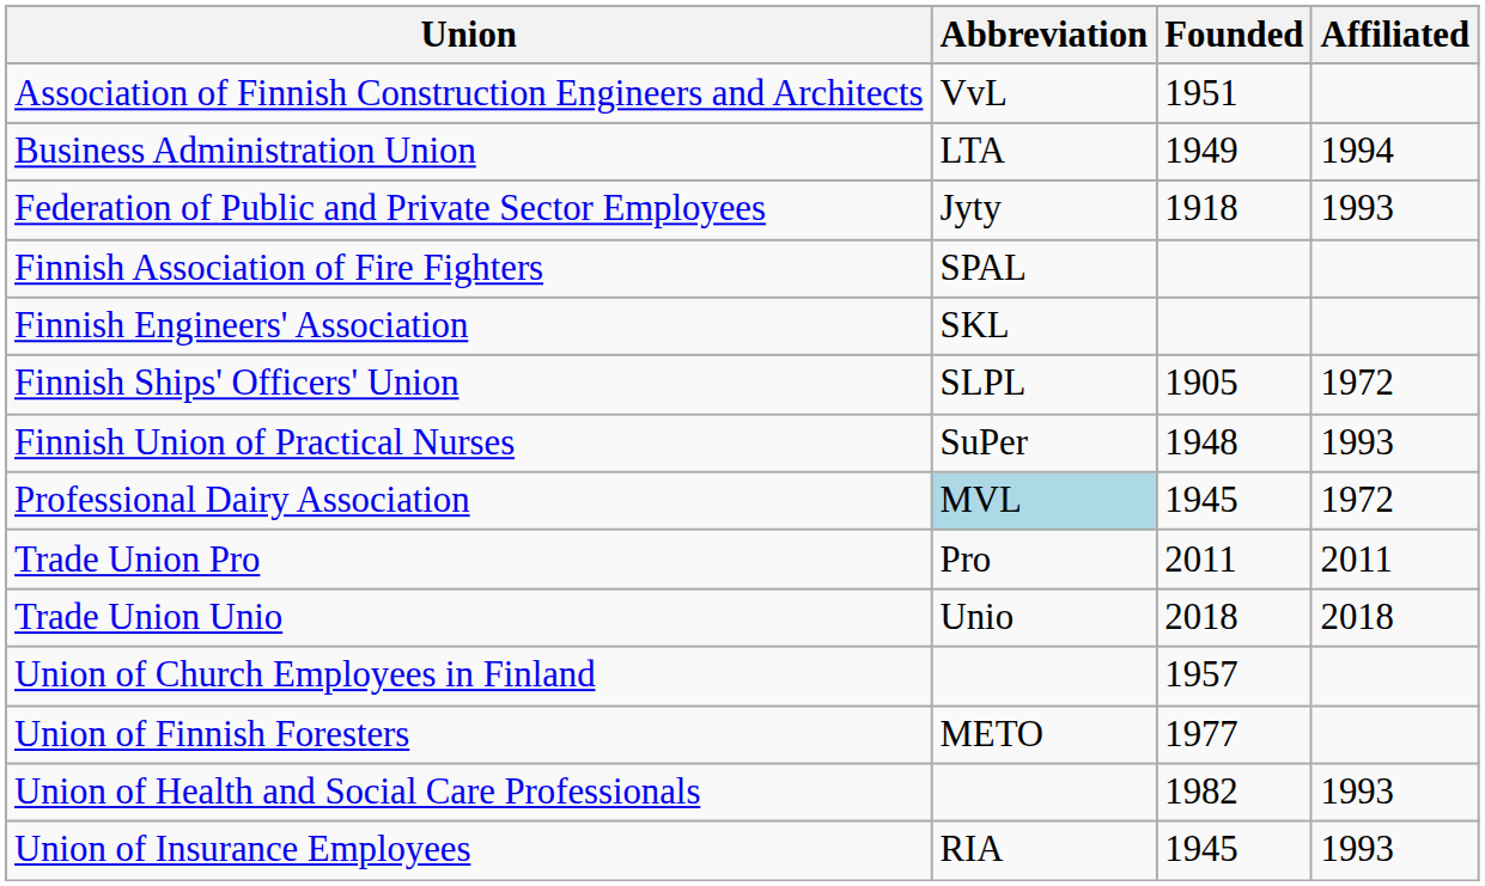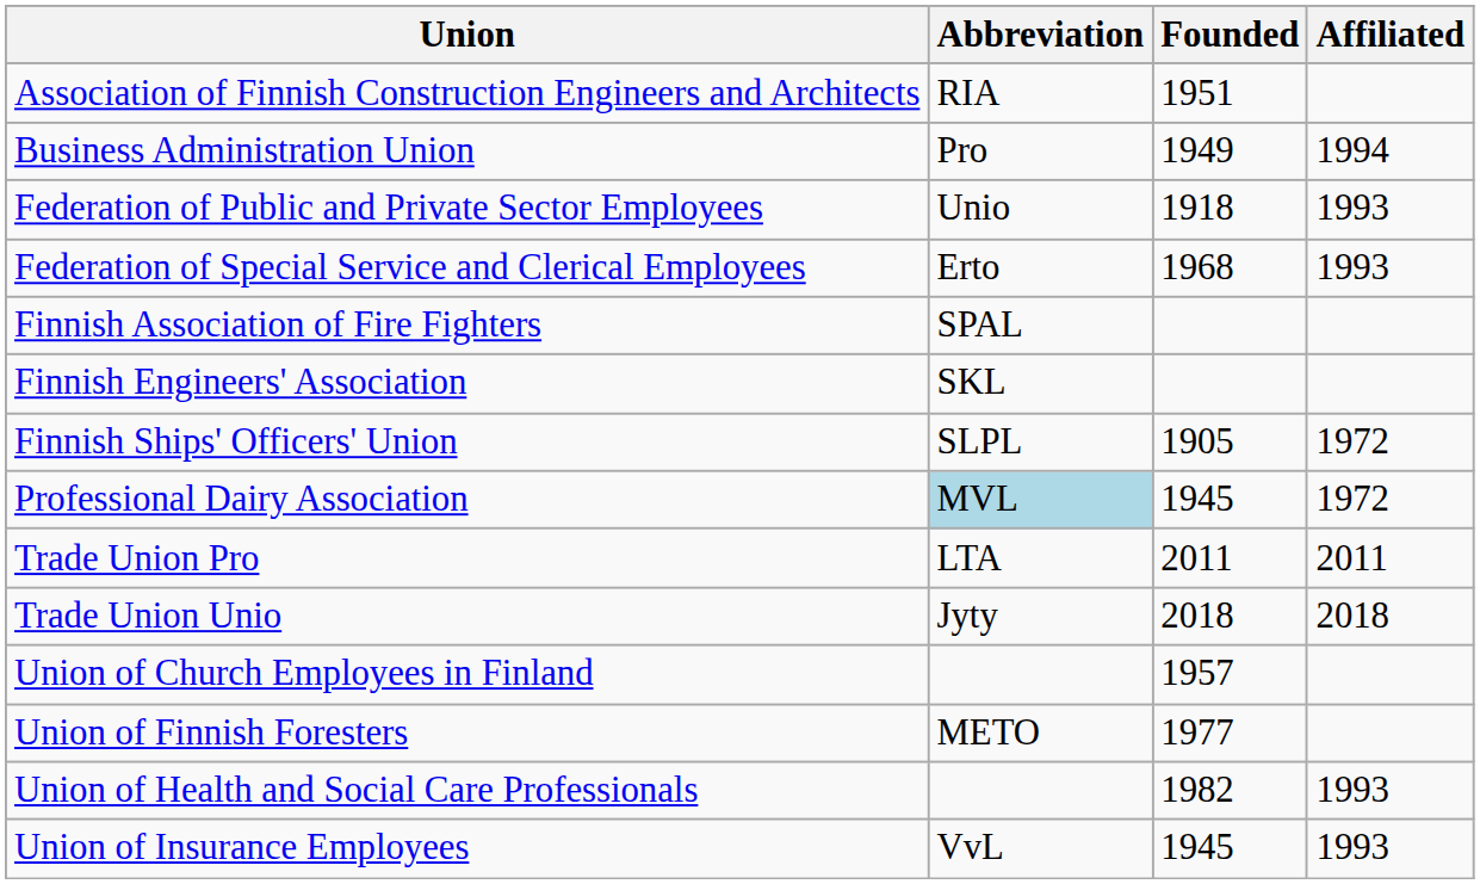Association of Finnish Construction Engineers and Architects | Abbreviation: VvL -> RIA
Business Administration Union | Abbreviation: LTA -> Pro
Federation of Public and Private Sector Employees | Abbreviation: Jyty -> Unio
+ row: Federation of Special Service and Clerical Employees | Erto | 1968 | 1993
- row: Finnish Union of Practical Nurses | SuPer | 1948 | 1993
Trade Union Pro | Abbreviation: Pro -> LTA
Trade Union Unio | Abbreviation: Unio -> Jyty
Union of Insurance Employees | Abbreviation: RIA -> VvL
